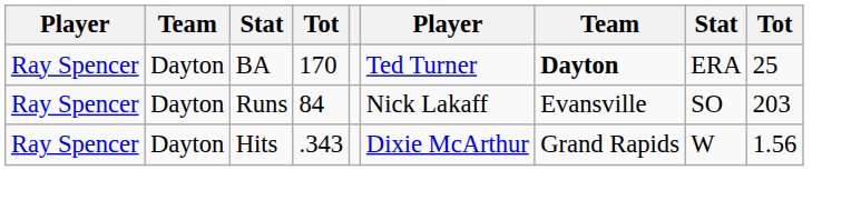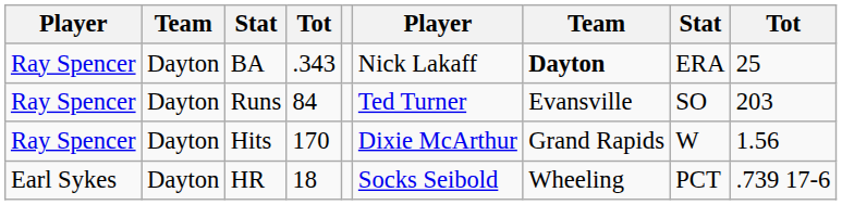BA | column 4: 170 -> .343
BA | column 6: Ted Turner -> Nick Lakaff
Runs | column 6: Nick Lakaff -> Ted Turner
Hits | column 4: .343 -> 170
+ row: Earl Sykes | Dayton | HR | 18 | Socks Seibold | Wheeling | PCT | .739 17-6
